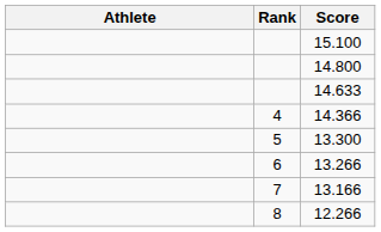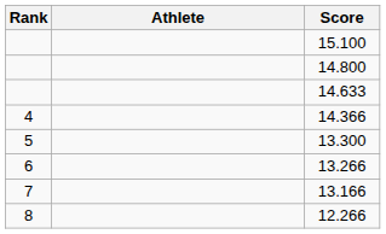columns swapped: Rank <-> Athlete
